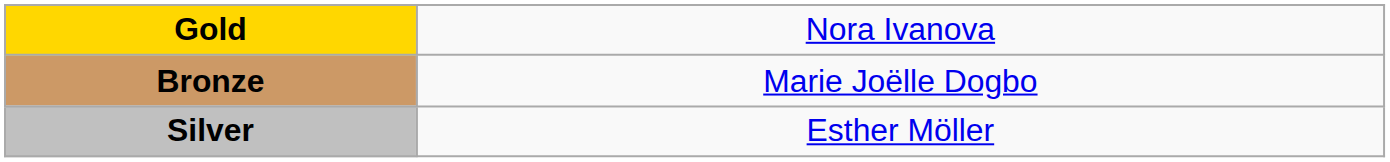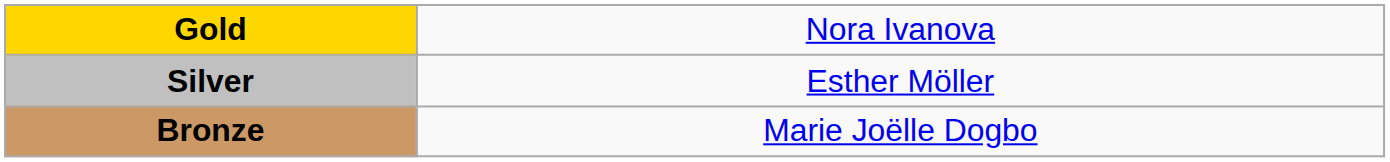rows swapped: Silver <-> Bronze
